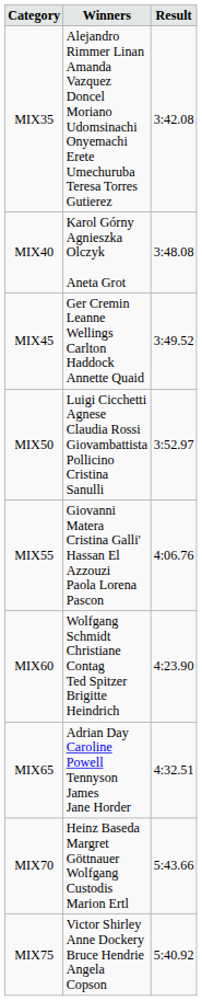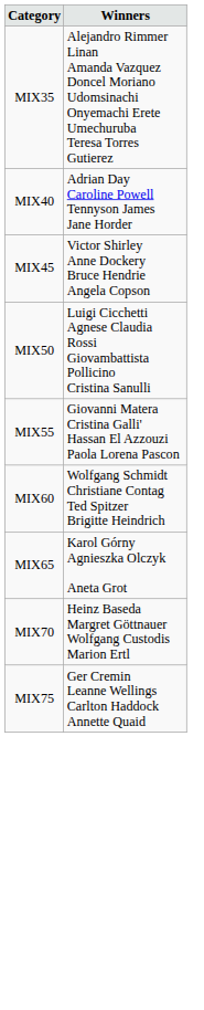- column: Result | 3:42.08 | 3:48.08 | 3:49.52 | 3:52.97 | 4:06.76 | 4:23.90 | 4:32.51 | 5:43.66 | 5:40.92
MIX40 | Winners: Karol Górny Agnieszka Olczyk Aneta Grot -> Adrian Day Caroline Powell Tennyson James Jane Horder
MIX45 | Winners: Ger Cremin Leanne Wellings Carlton Haddock Annette Quaid -> Victor Shirley Anne Dockery Bruce Hendrie Angela Copson
MIX65 | Winners: Adrian Day Caroline Powell Tennyson James Jane Horder -> Karol Górny Agnieszka Olczyk Aneta Grot
MIX75 | Winners: Victor Shirley Anne Dockery Bruce Hendrie Angela Copson -> Ger Cremin Leanne Wellings Carlton Haddock Annette Quaid
